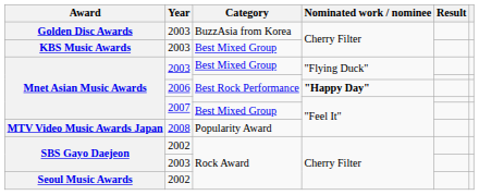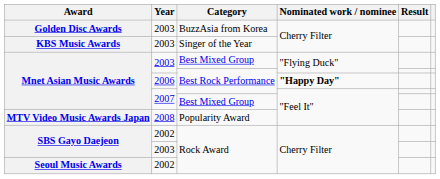KBS Music Awards | Category: Best Mixed Group -> Singer of the Year
